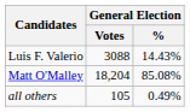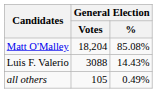rows swapped: Matt O'Malley <-> Luis F. Valerio
